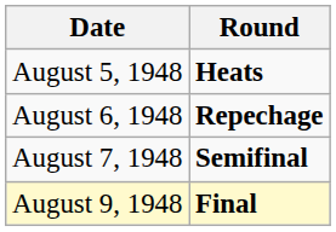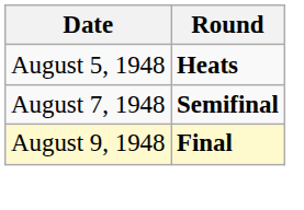- row: August 6, 1948 | Repechage
